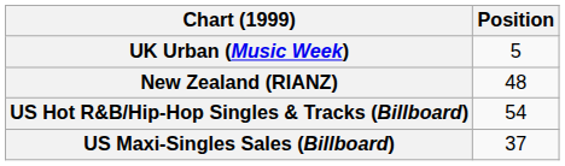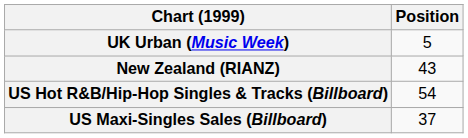New Zealand (RIANZ) | Position: 48 -> 43
